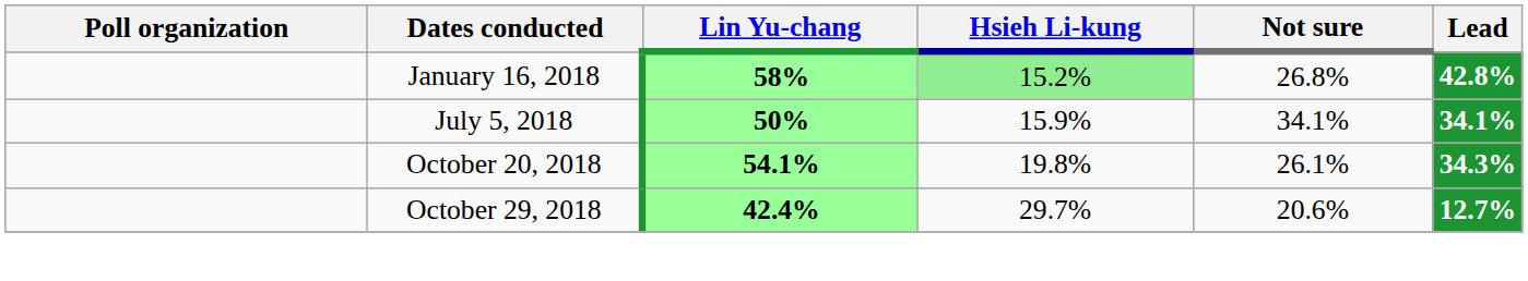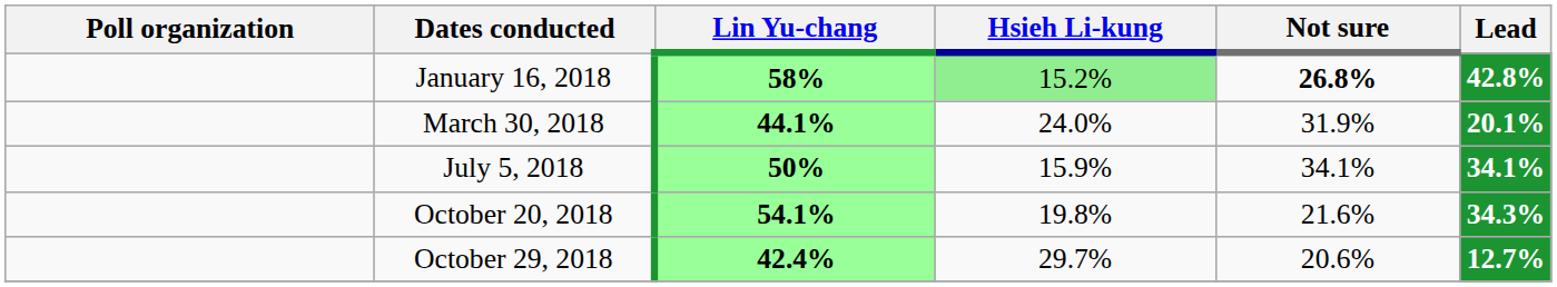January 16, 2018 | Not sure: normal -> bold
+ row: March 30, 2018 | 44.1% | 24.0% | 31.9% | 20.1%
October 20, 2018 | Not sure: 26.1% -> 21.6%
